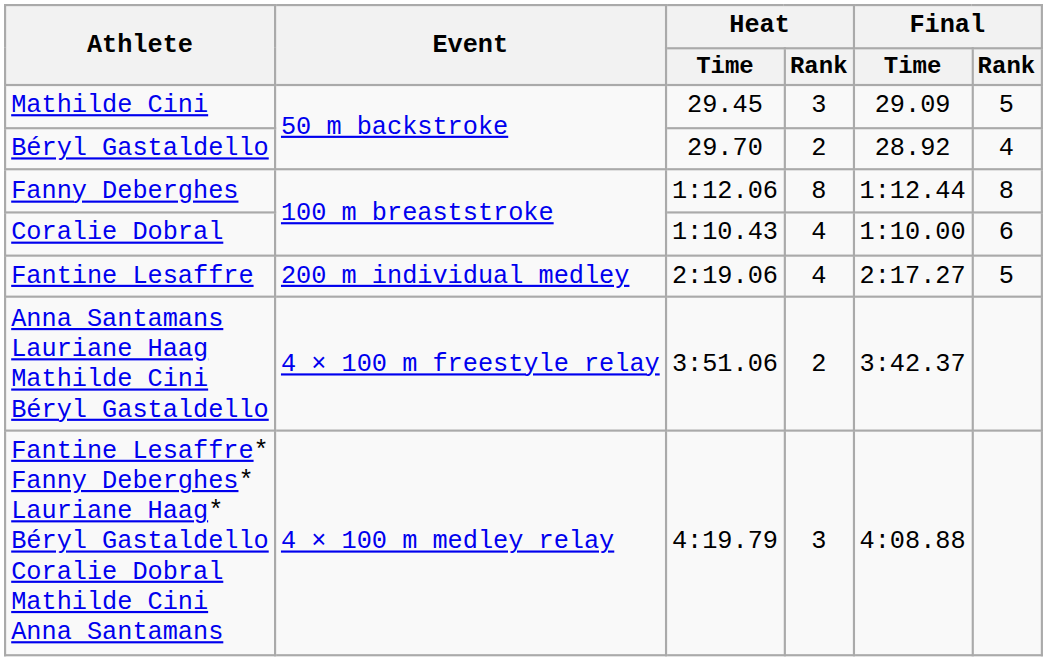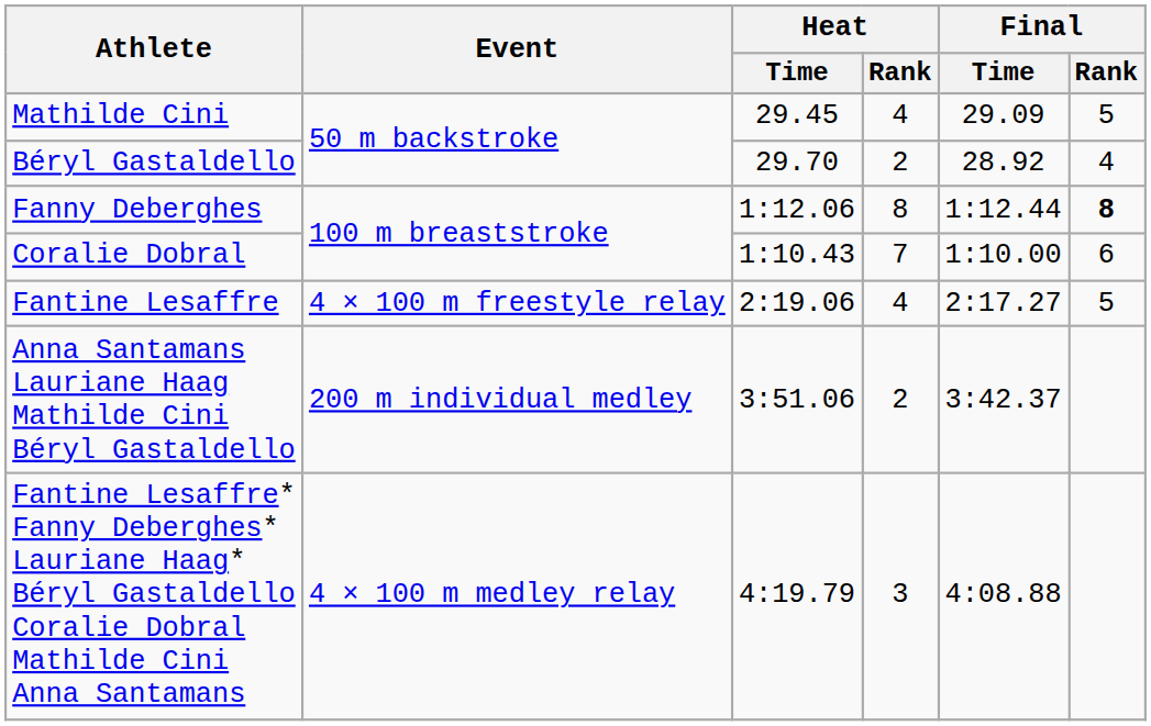Mathilde Cini | Heat / Rank: 3 -> 4
Fanny Deberghes | Final / Rank: normal -> bold
Coralie Dobral | Heat / Rank: 4 -> 7
Fantine Lesaffre | Event: 200 m individual medley -> 4 × 100 m freestyle relay
Anna Santamans Lauriane Haag Mathilde Cini Béryl Gastaldello | Event: 4 × 100 m freestyle relay -> 200 m individual medley
